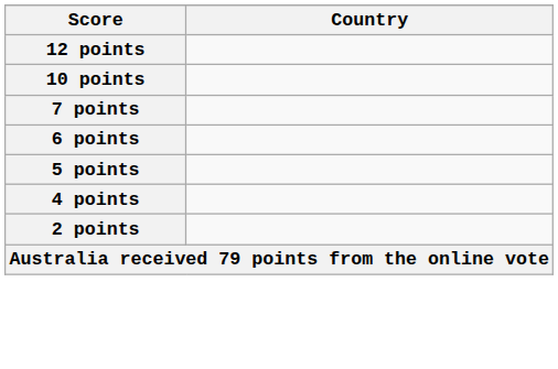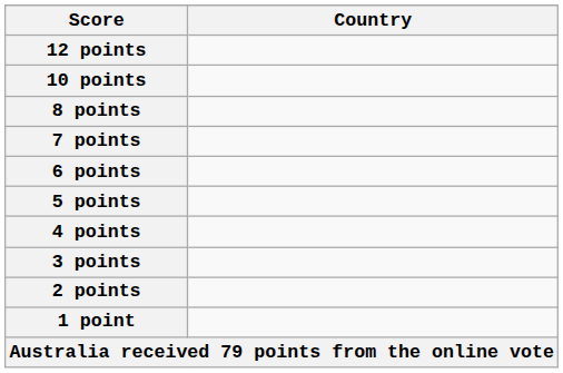+ row: 8 points
+ row: 3 points
+ row: 1 point
